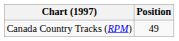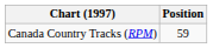Canada Country Tracks (RPM) | Position: 49 -> 59
